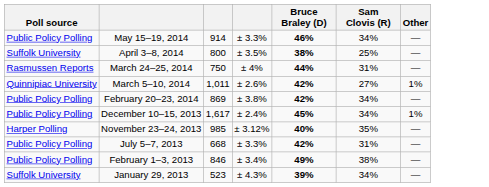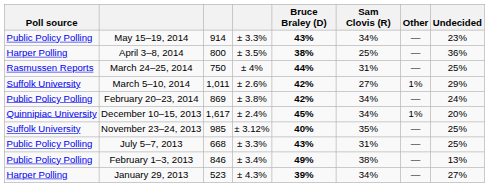+ column: Undecided | 23% | 36% | 25% | 29% | 24% | 20% | 25% | 25% | 13% | 27%
May 15–19, 2014 | Bruce Braley (D): 46% -> 43%
April 3–8, 2014 | Poll source: Suffolk University -> Harper Polling
March 5–10, 2014 | Poll source: Quinnipiac University -> Suffolk University
December 10–15, 2013 | Poll source: Public Policy Polling -> Quinnipiac University
November 23–24, 2013 | Poll source: Harper Polling -> Suffolk University
July 5–7, 2013 | Bruce Braley (D): 42% -> 43%
January 29, 2013 | Poll source: Suffolk University -> Harper Polling
